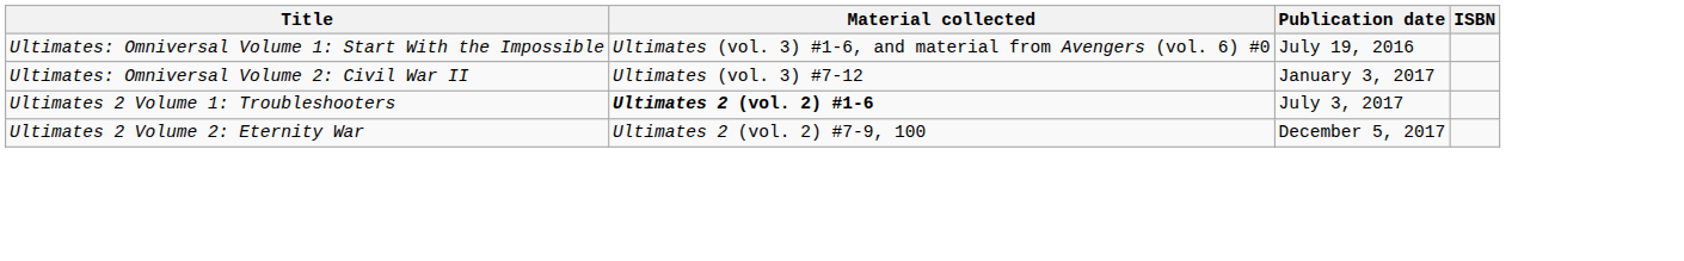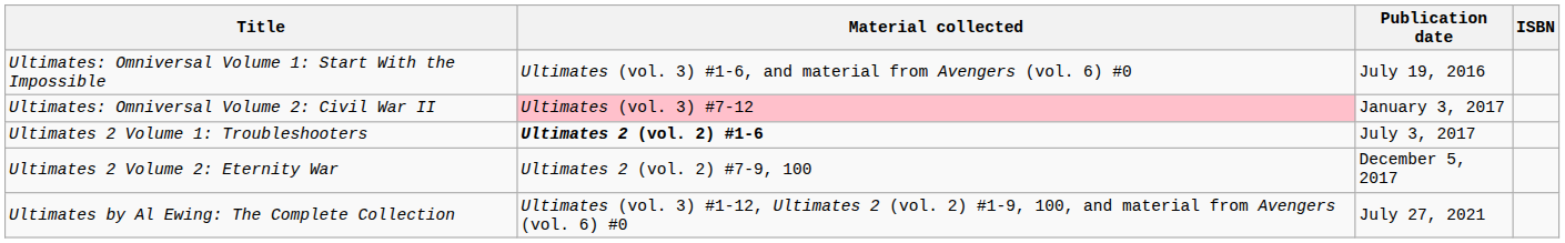Ultimates: Omniversal Volume 2: Civil War II | Material collected: no background -> pink background
+ row: Ultimates by Al Ewing: The Complete Collection | Ultimates (vol. 3) #1-12, Ultimates 2 (vol. 2) #1-9, 100, and material from Avengers (vol. 6) #0 | July 27, 2021
